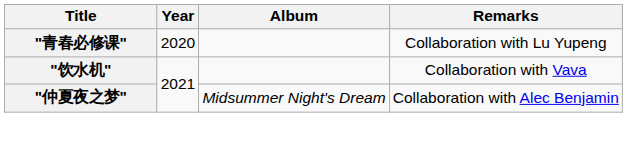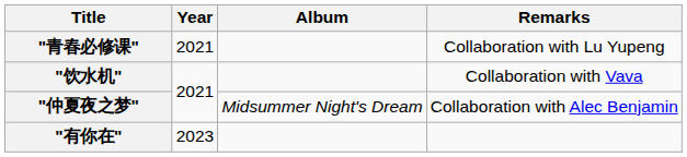"青春必修课" | Year: 2020 -> 2021
+ row: "有你在" | 2023
